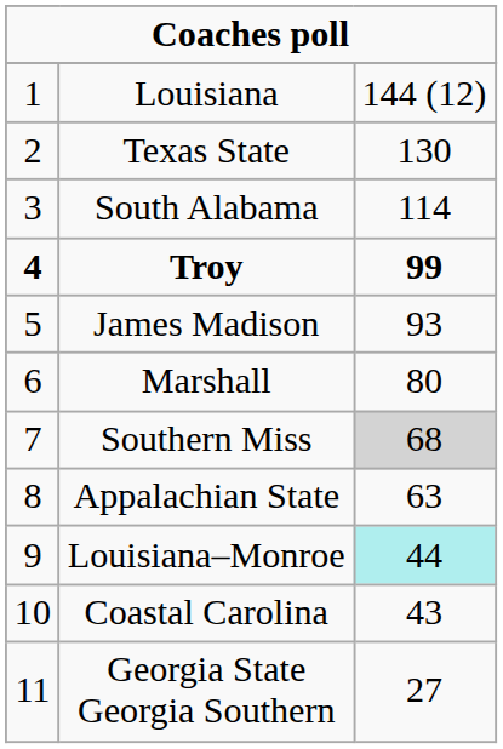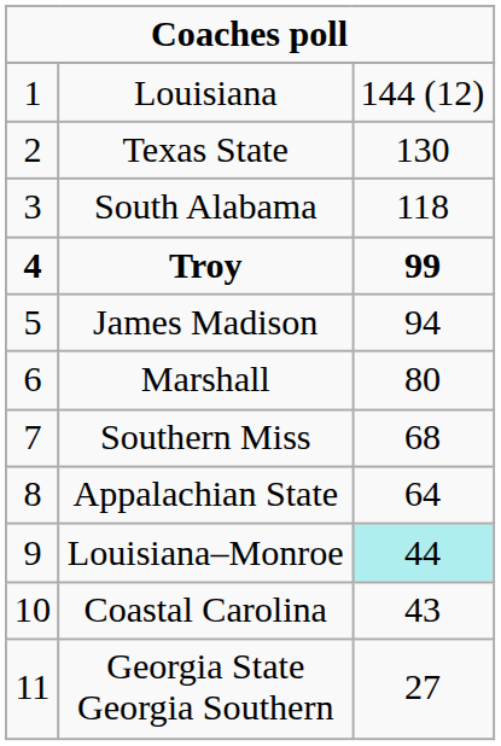South Alabama | column 3: 114 -> 118
James Madison | column 3: 93 -> 94
Southern Miss | column 3: lightgrey background -> no background
Appalachian State | column 3: 63 -> 64
